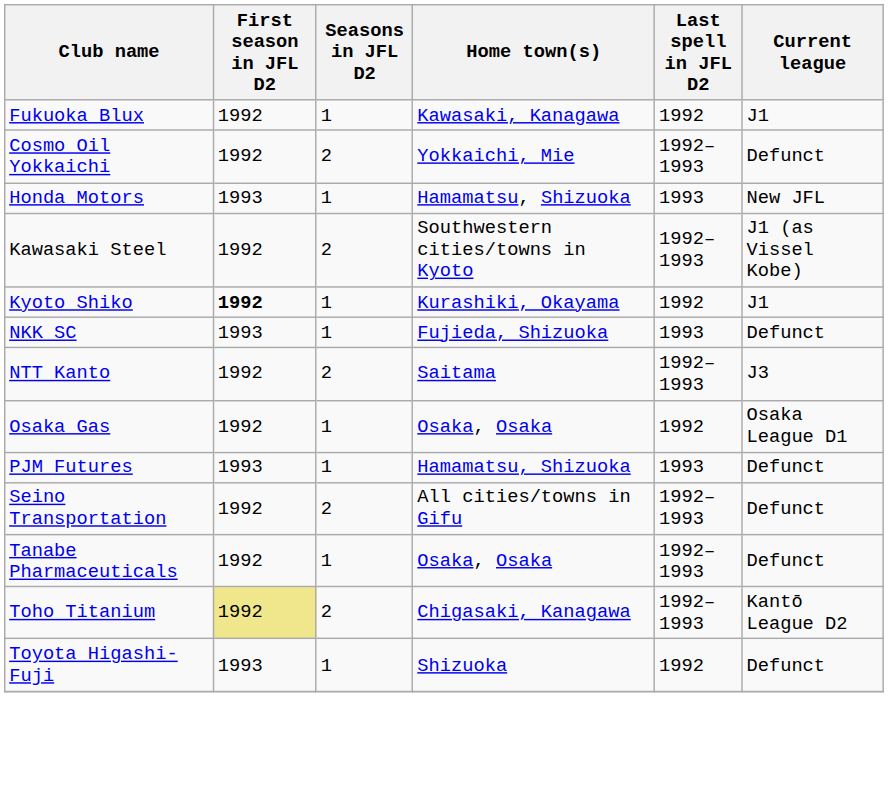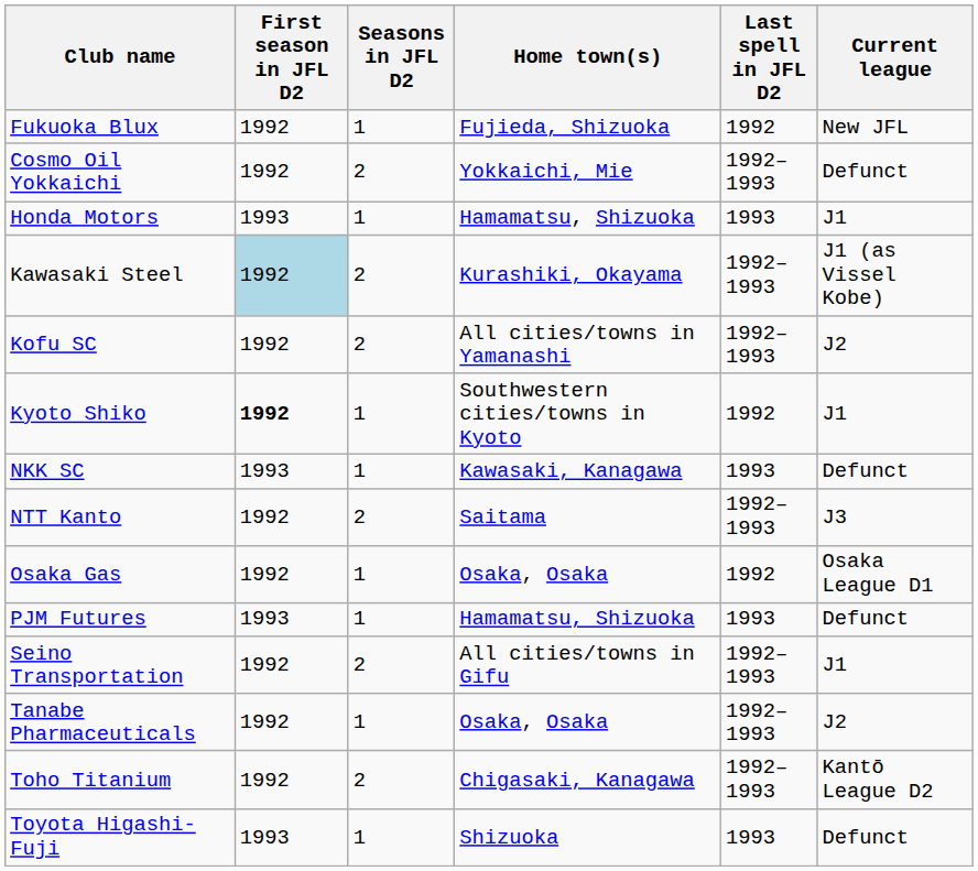Fukuoka Blux | Home town(s): Kawasaki, Kanagawa -> Fujieda, Shizuoka
Fukuoka Blux | Current league: J1 -> New JFL
Honda Motors | Current league: New JFL -> J1
Kawasaki Steel | First season in JFL D2: no background -> lightblue background
Kawasaki Steel | Home town(s): Southwestern cities/towns in Kyoto -> Kurashiki, Okayama
+ row: Kofu SC | 1992 | 2 | All cities/towns in Yamanashi | 1992–1993 | J2
Kyoto Shiko | Home town(s): Kurashiki, Okayama -> Southwestern cities/towns in Kyoto
NKK SC | Home town(s): Fujieda, Shizuoka -> Kawasaki, Kanagawa
Seino Transportation | Current league: Defunct -> J1
Tanabe Pharmaceuticals | Current league: Defunct -> J2
Toho Titanium | First season in JFL D2: khaki background -> no background
Toyota Higashi-Fuji | Last spell in JFL D2: 1992 -> 1993
